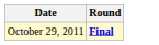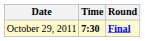+ column: Time | 7:30
